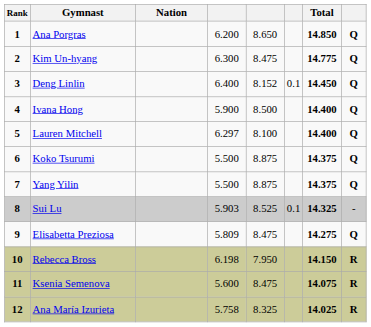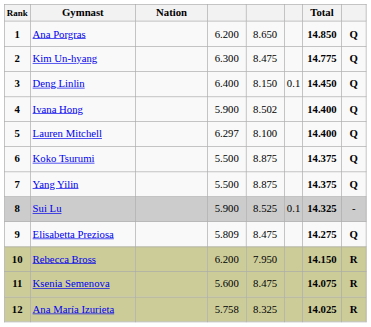Deng Linlin | column 5: 8.152 -> 8.150
Ivana Hong | column 5: 8.500 -> 8.502
Sui Lu | column 4: 5.903 -> 5.900
Rebecca Bross | column 4: 6.198 -> 6.200
